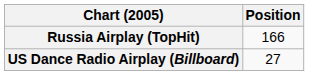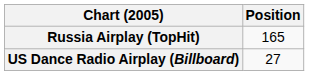Russia Airplay (TopHit) | Position: 166 -> 165
